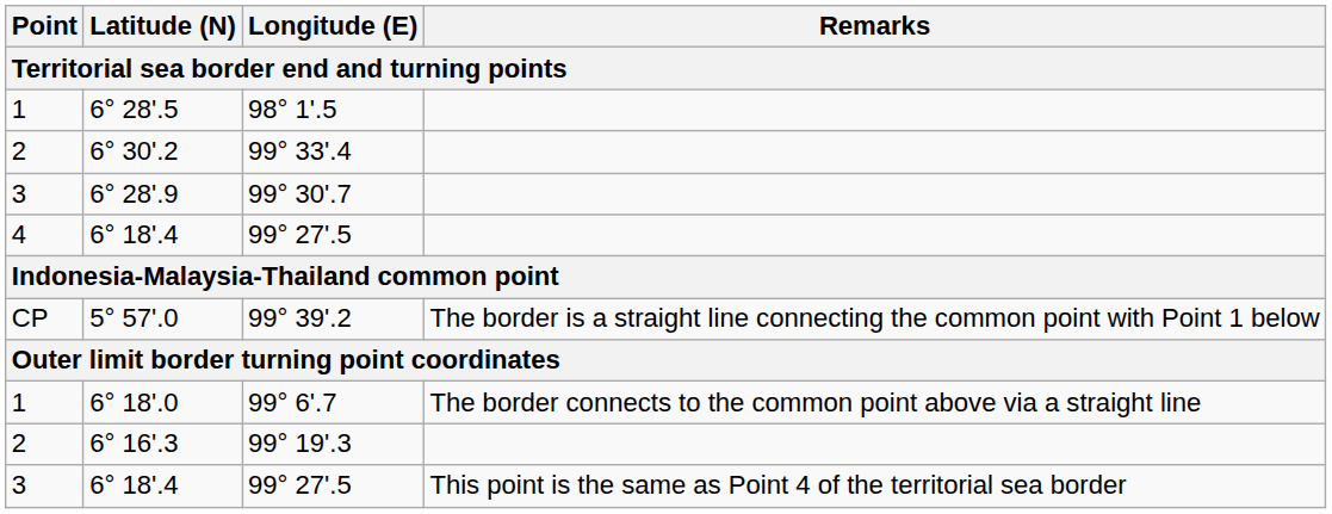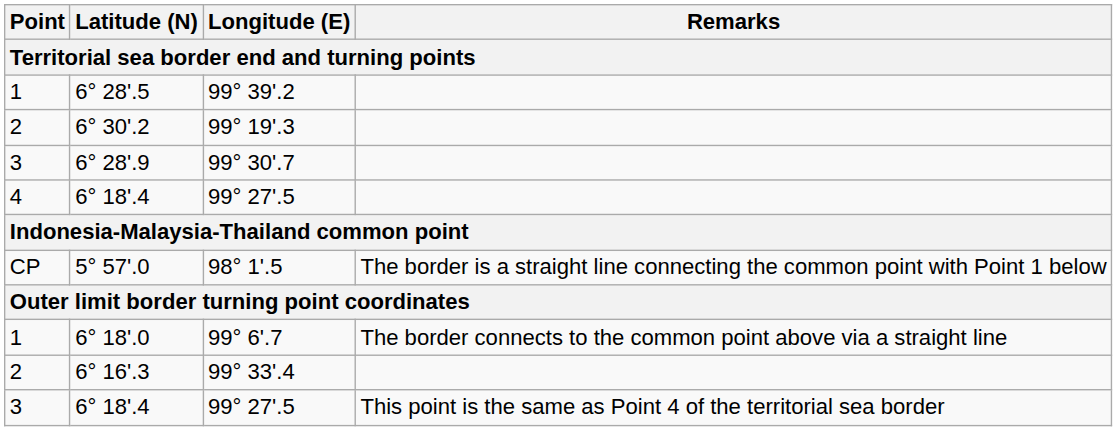6° 28'.5 | Longitude (E): 98° 1'.5 -> 99° 39'.2
6° 30'.2 | Longitude (E): 99° 33'.4 -> 99° 19'.3
5° 57'.0 | Longitude (E): 99° 39'.2 -> 98° 1'.5
6° 16'.3 | Longitude (E): 99° 19'.3 -> 99° 33'.4
